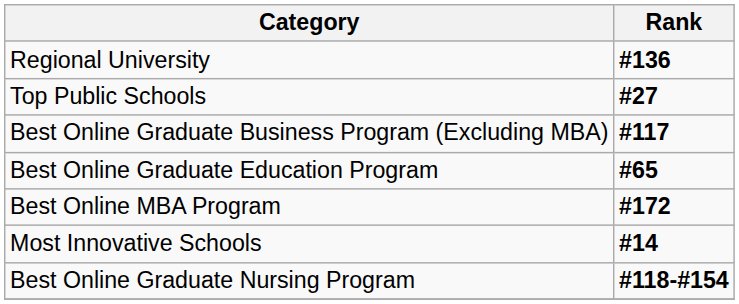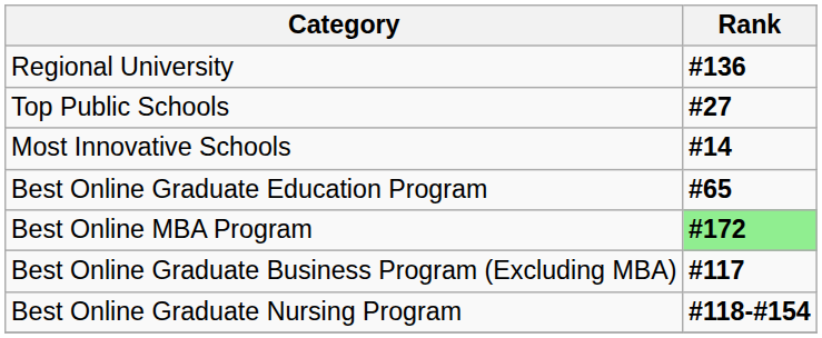rows swapped: Best Online Graduate Business Program (Excluding MBA) <-> Most Innovative Schools
Best Online MBA Program | Rank: no background -> lightgreen background
